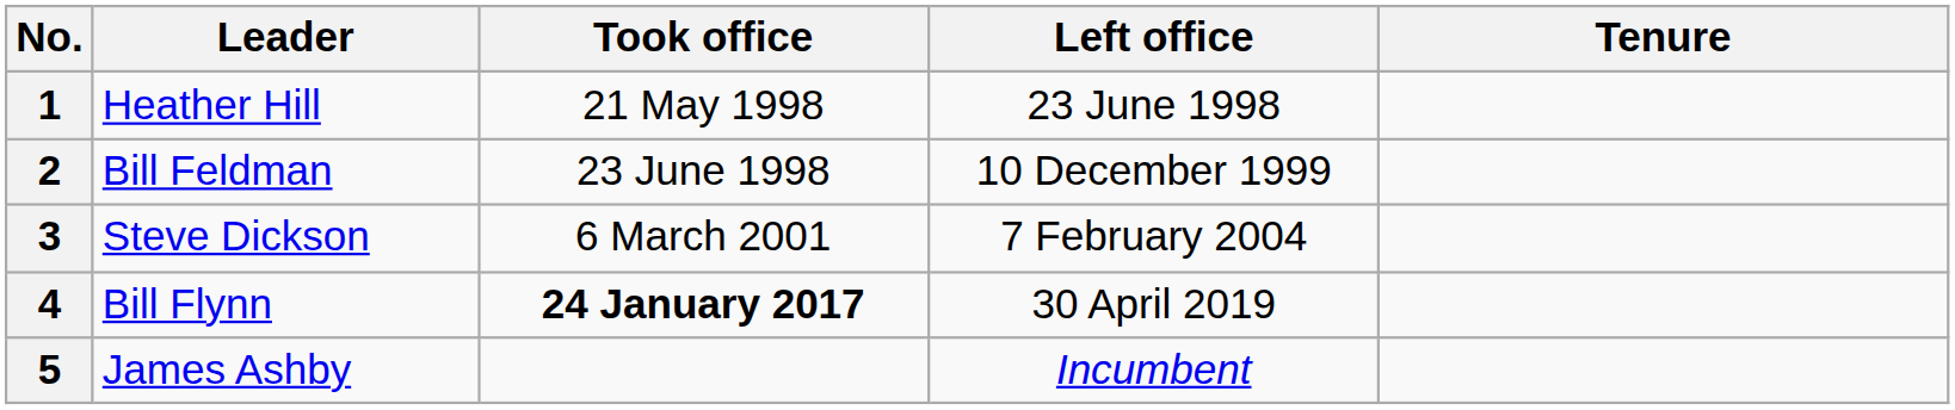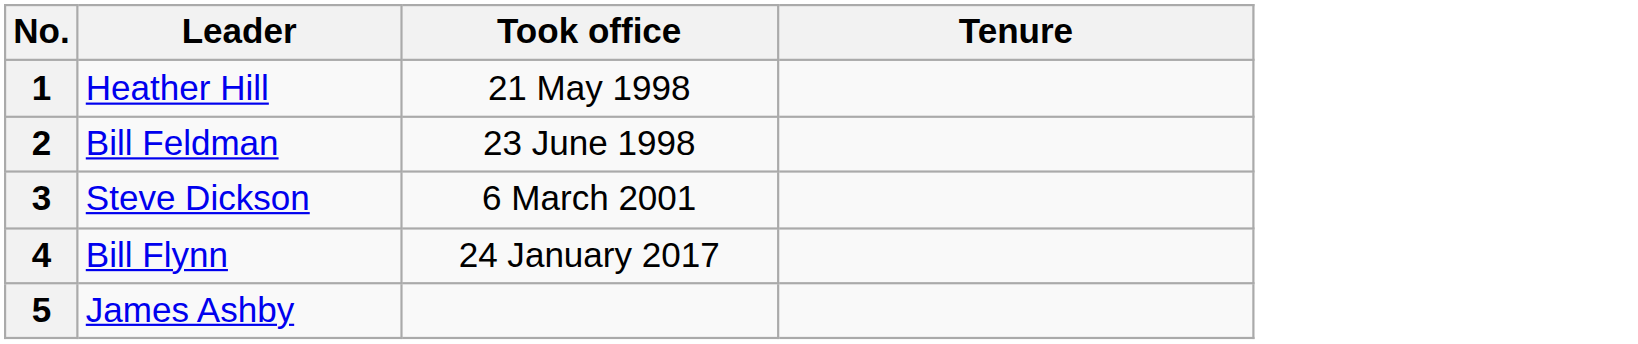- column: Left office | 23 June 1998 | 10 December 1999 | 7 February 2004 | 30 April 2019 | Incumbent
4 | Took office: bold -> normal
